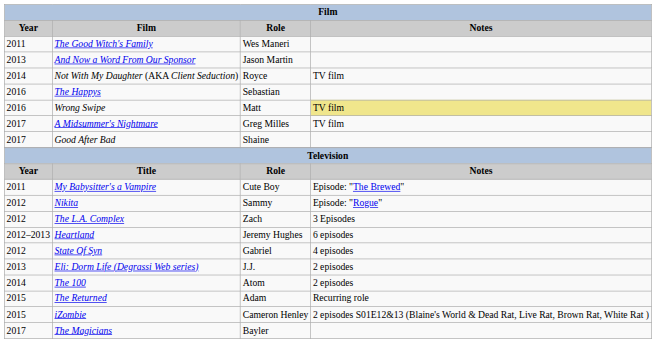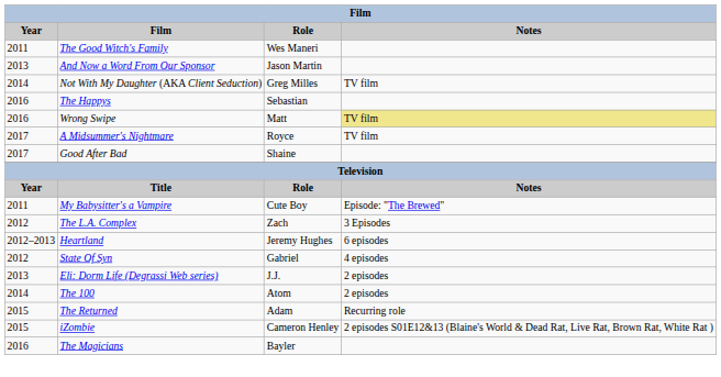Not With My Daughter (AKA Client Seduction) | Role: Royce -> Greg Milles
A Midsummer's Nightmare | Role: Greg Milles -> Royce
- row: 2012 | Nikita | Sammy | Episode: "Rogue"
The Magicians | Year: 2017 -> 2016
